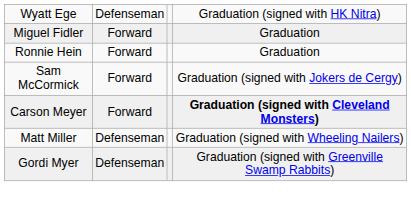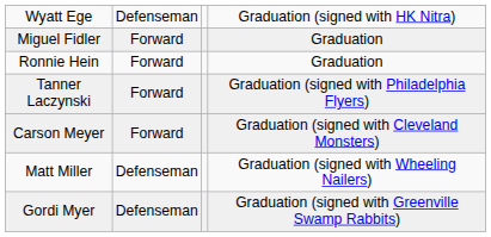+ row: Tanner Laczynski | Forward | Graduation (signed with Philadelphia Flyers)
- row: Sam McCormick | Forward | Graduation (signed with Jokers de Cergy)
Carson Meyer | column 4: bold -> normal
